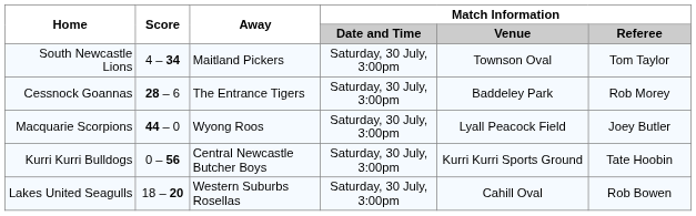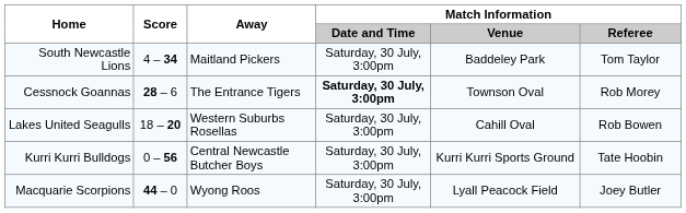South Newcastle Lions | Match Information / Venue: Townson Oval -> Baddeley Park
Cessnock Goannas | Match Information / Date and Time: normal -> bold
Cessnock Goannas | Match Information / Venue: Baddeley Park -> Townson Oval
rows swapped: Lakes United Seagulls <-> Macquarie Scorpions
